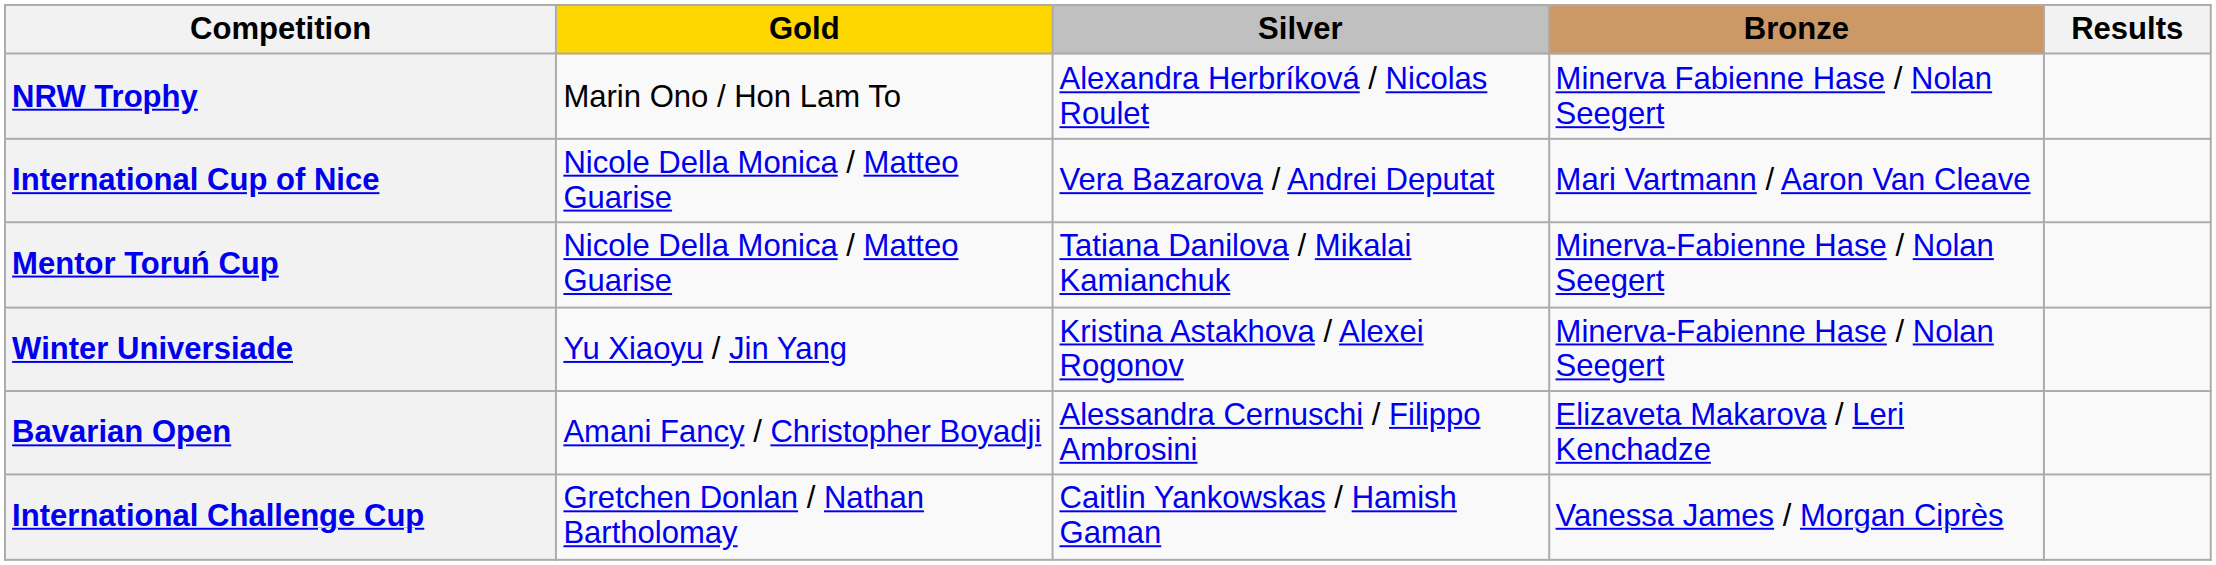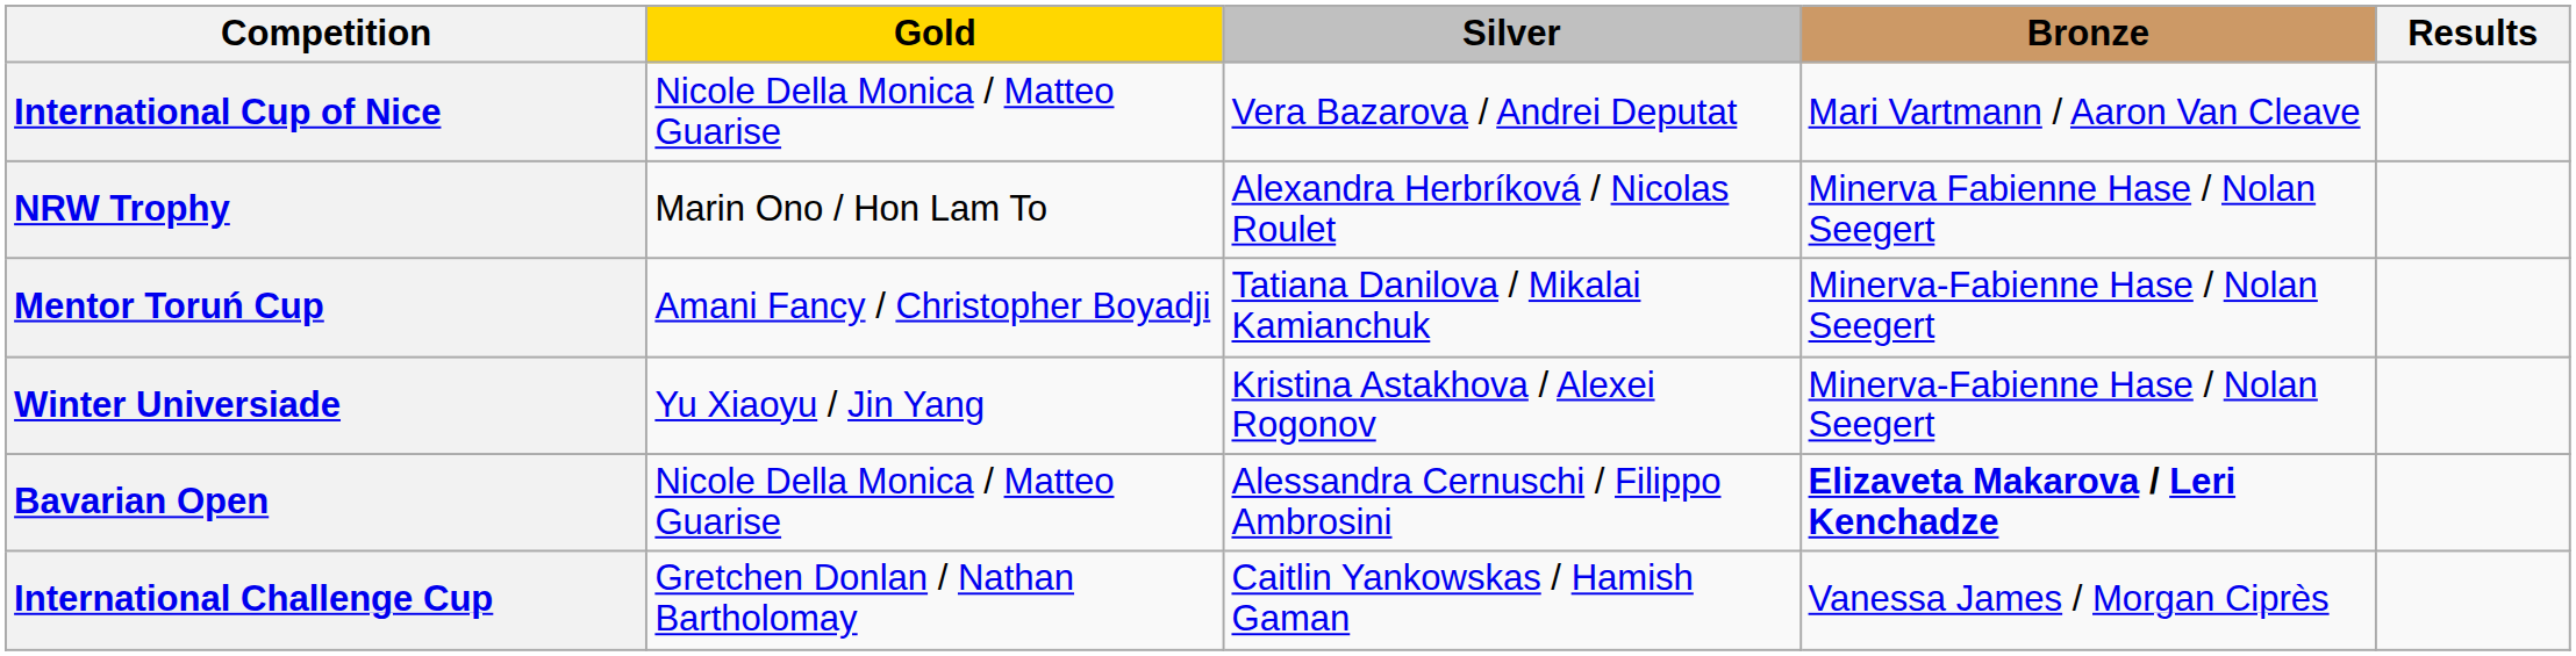rows swapped: International Cup of Nice <-> NRW Trophy
Mentor Toruń Cup | Gold: Nicole Della Monica / Matteo Guarise -> Amani Fancy / Christopher Boyadji
Bavarian Open | Gold: Amani Fancy / Christopher Boyadji -> Nicole Della Monica / Matteo Guarise
Bavarian Open | Bronze: normal -> bold
